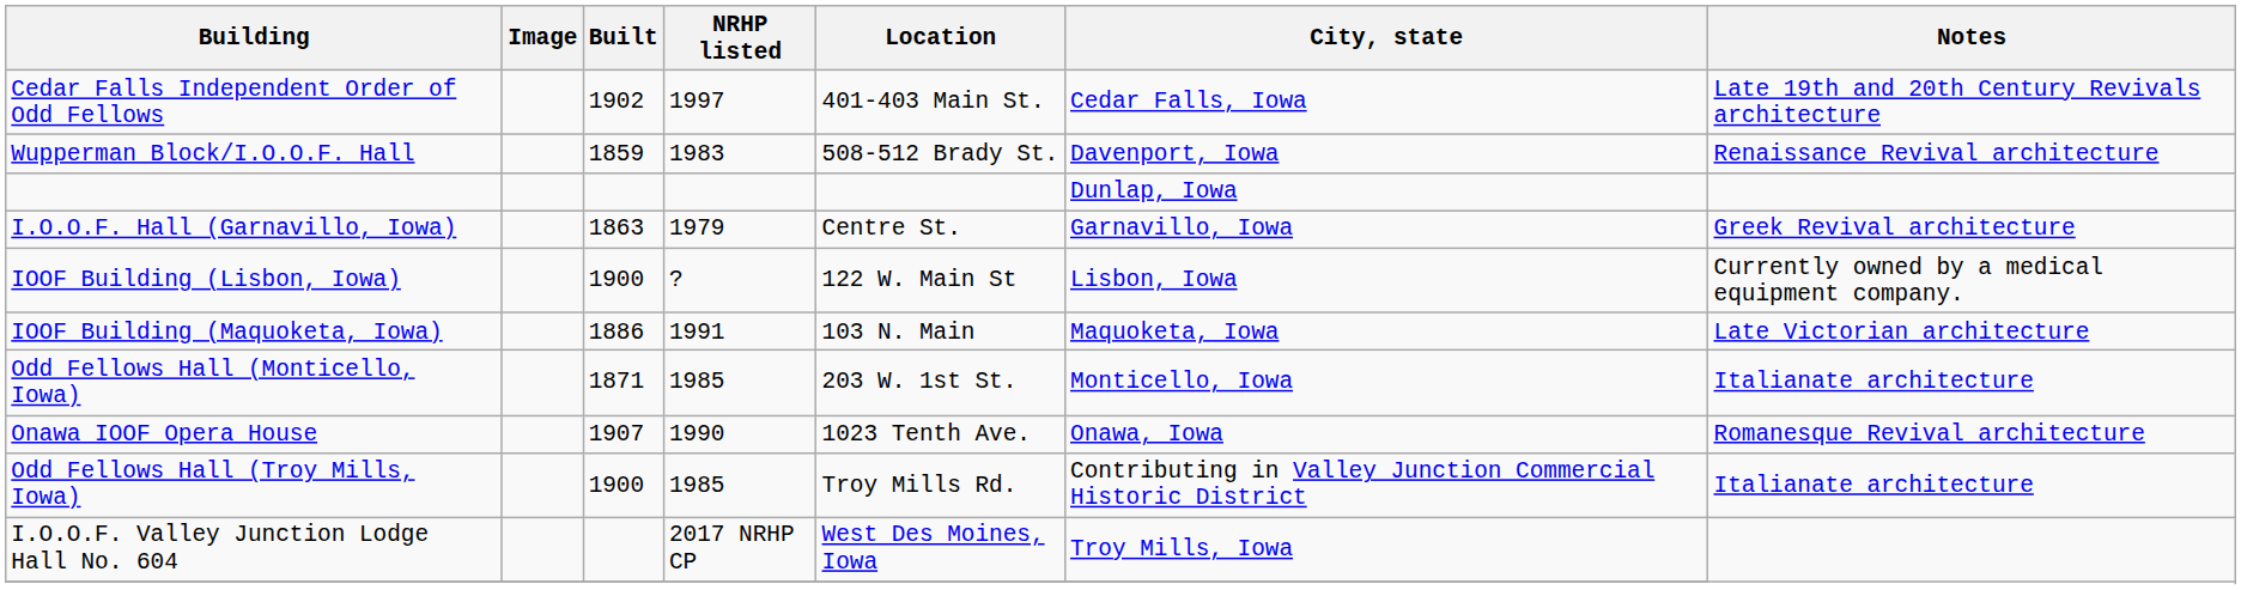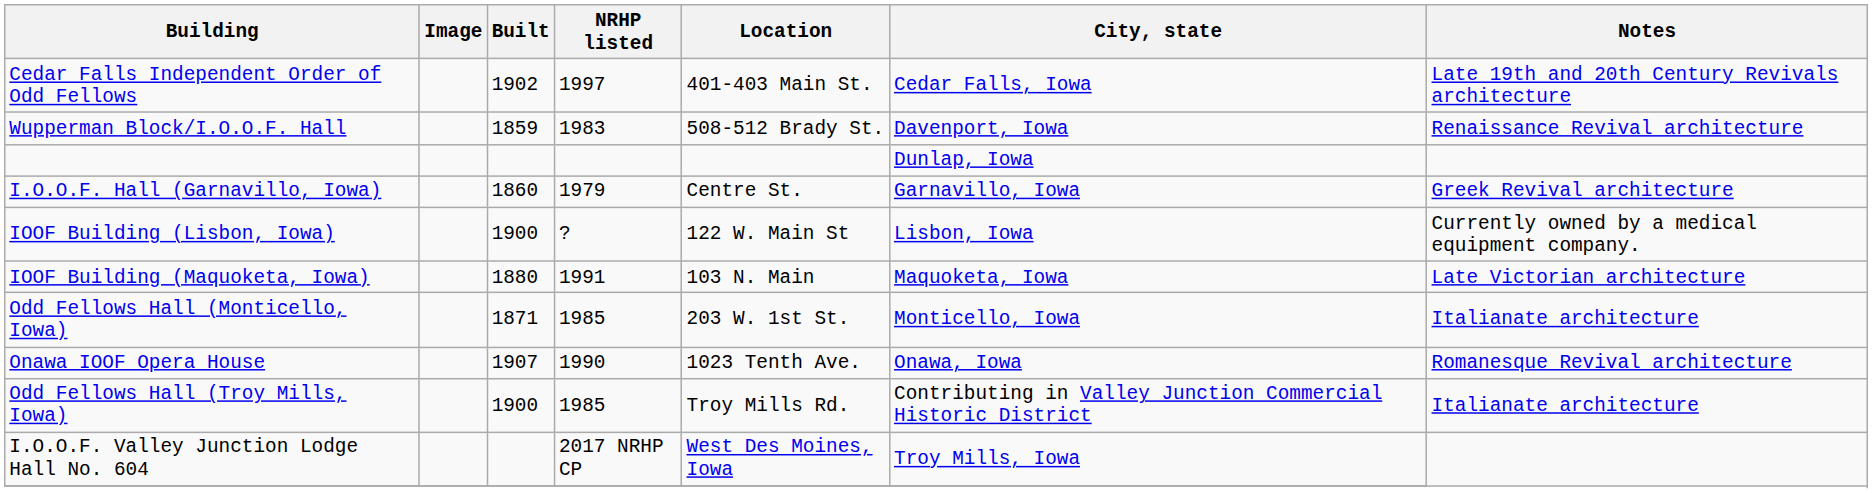I.O.O.F. Hall (Garnavillo, Iowa) | Built: 1863 -> 1860
IOOF Building (Maquoketa, Iowa) | Built: 1886 -> 1880
